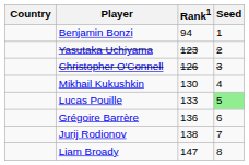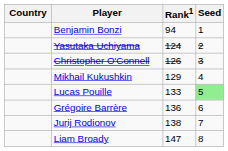Yasutaka Uchiyama | Rank1: 123 -> 124
Mikhail Kukushkin | Rank1: 130 -> 129
